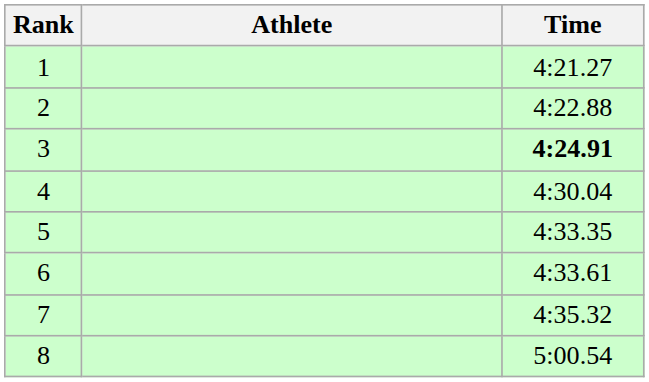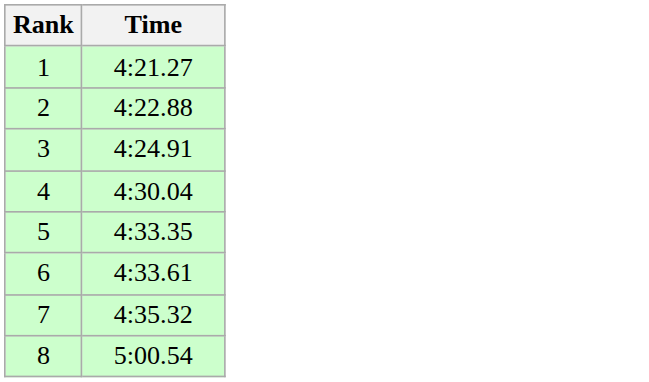- column: Athlete
3 | Time: bold -> normal
